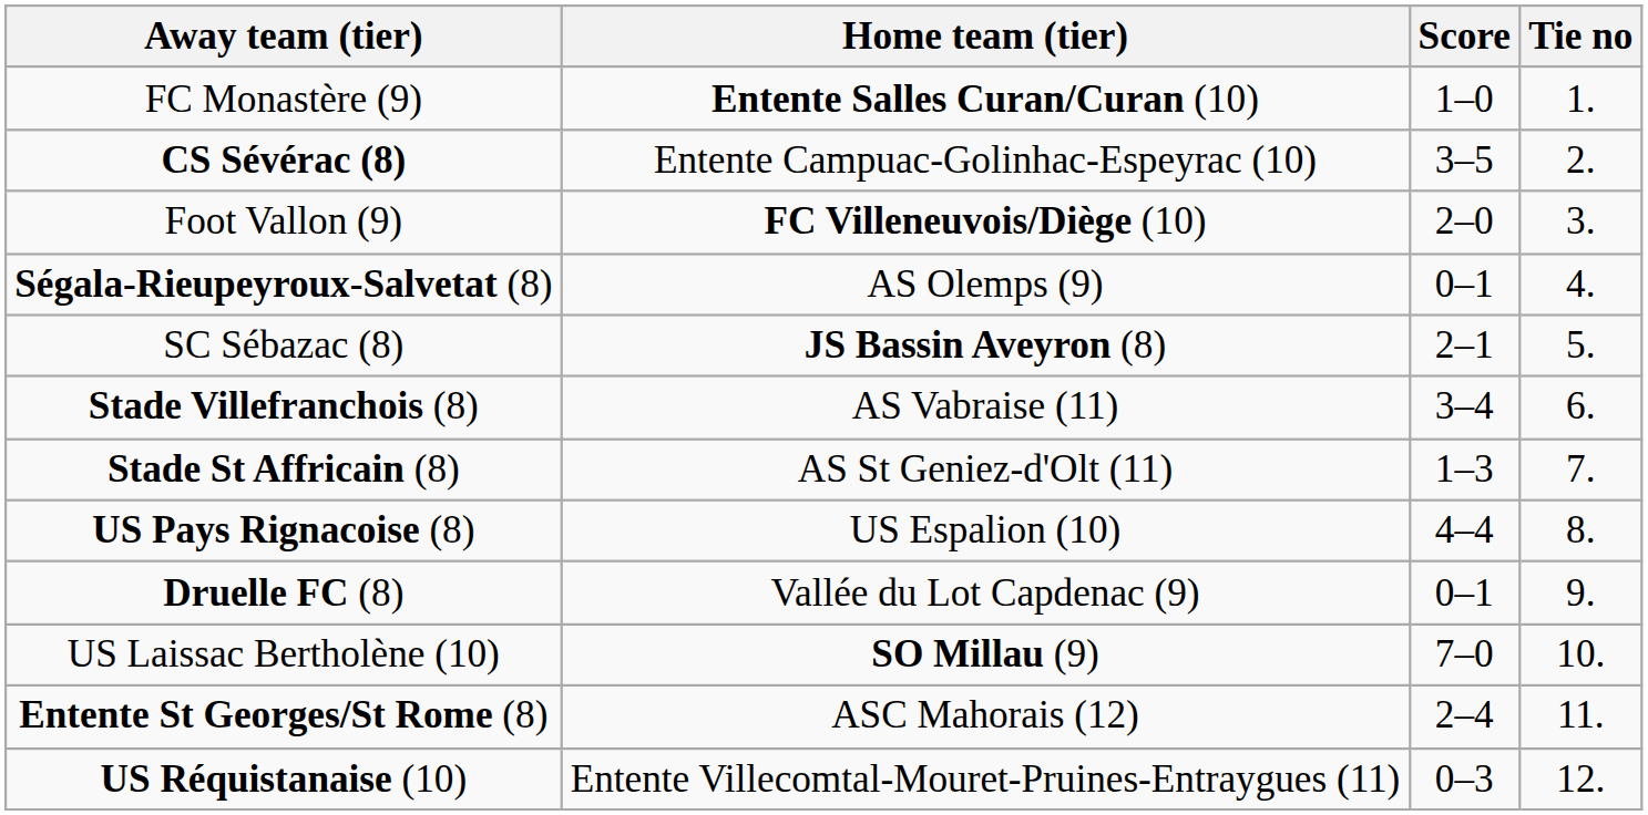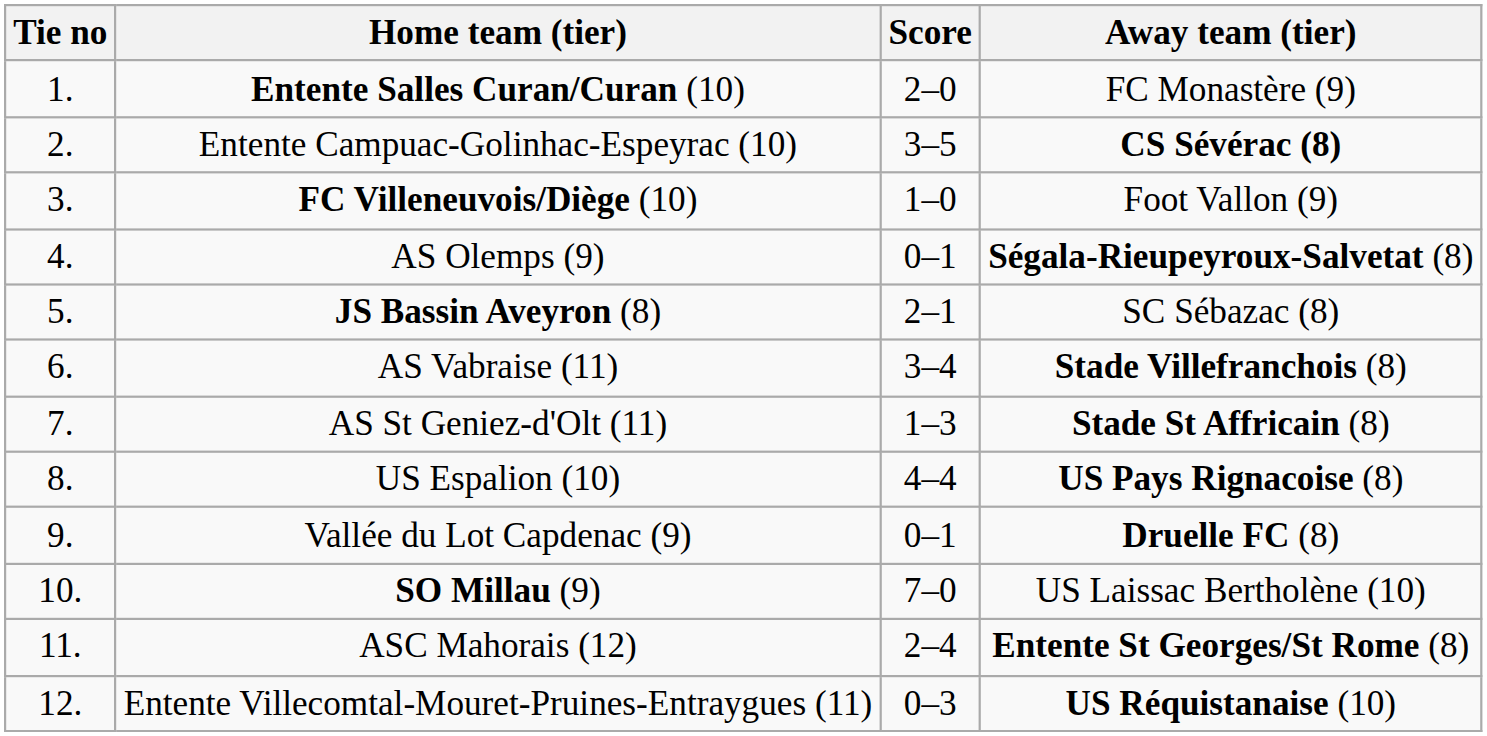columns swapped: Tie no <-> Away team (tier)
Entente Salles Curan/Curan (10) | Score: 1–0 -> 2–0
FC Villeneuvois/Diège (10) | Score: 2–0 -> 1–0
